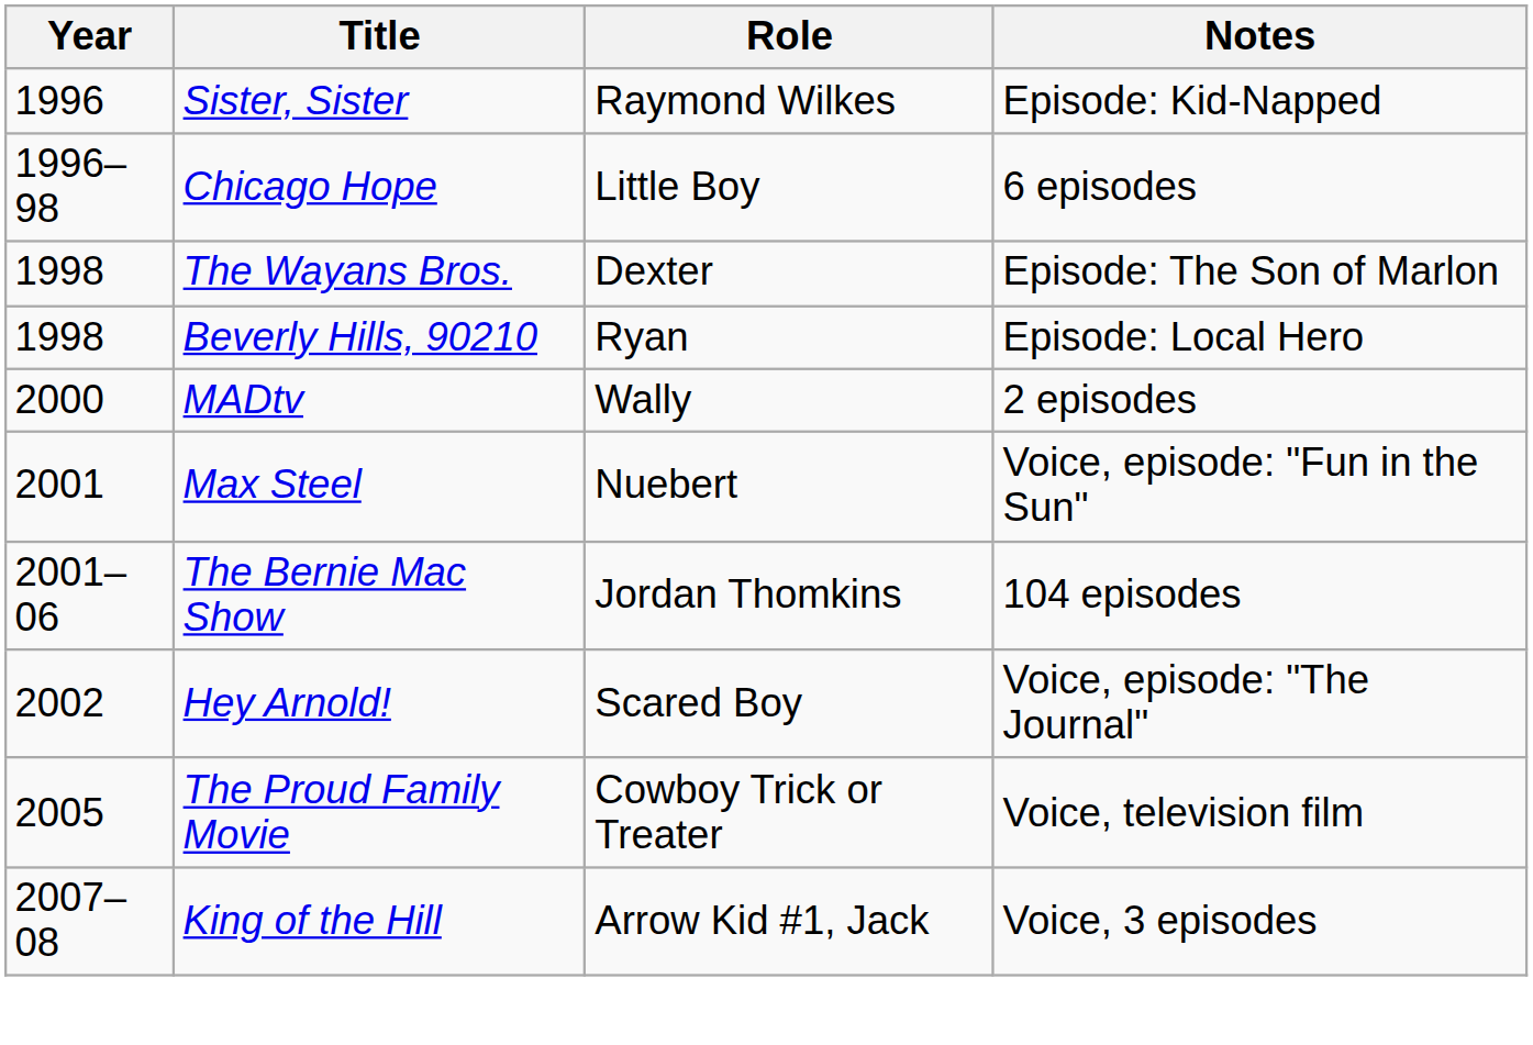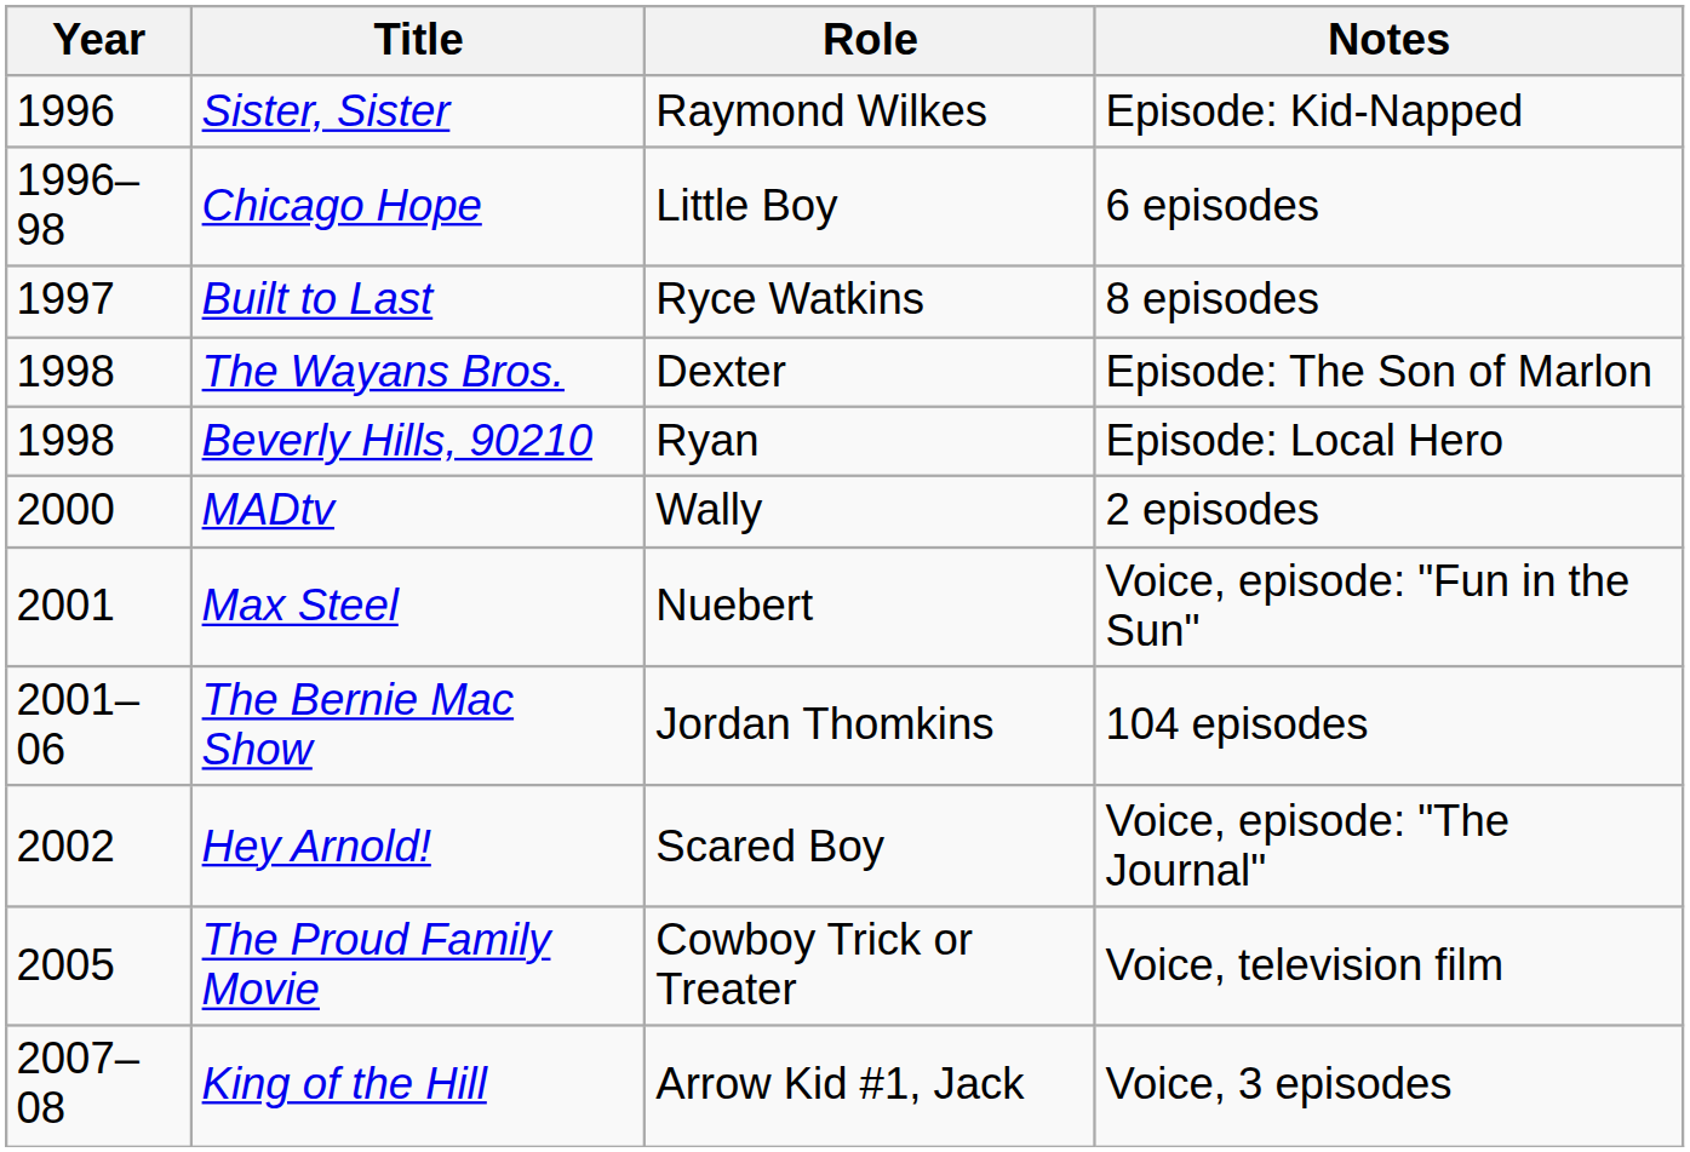+ row: 1997 | Built to Last | Ryce Watkins | 8 episodes
